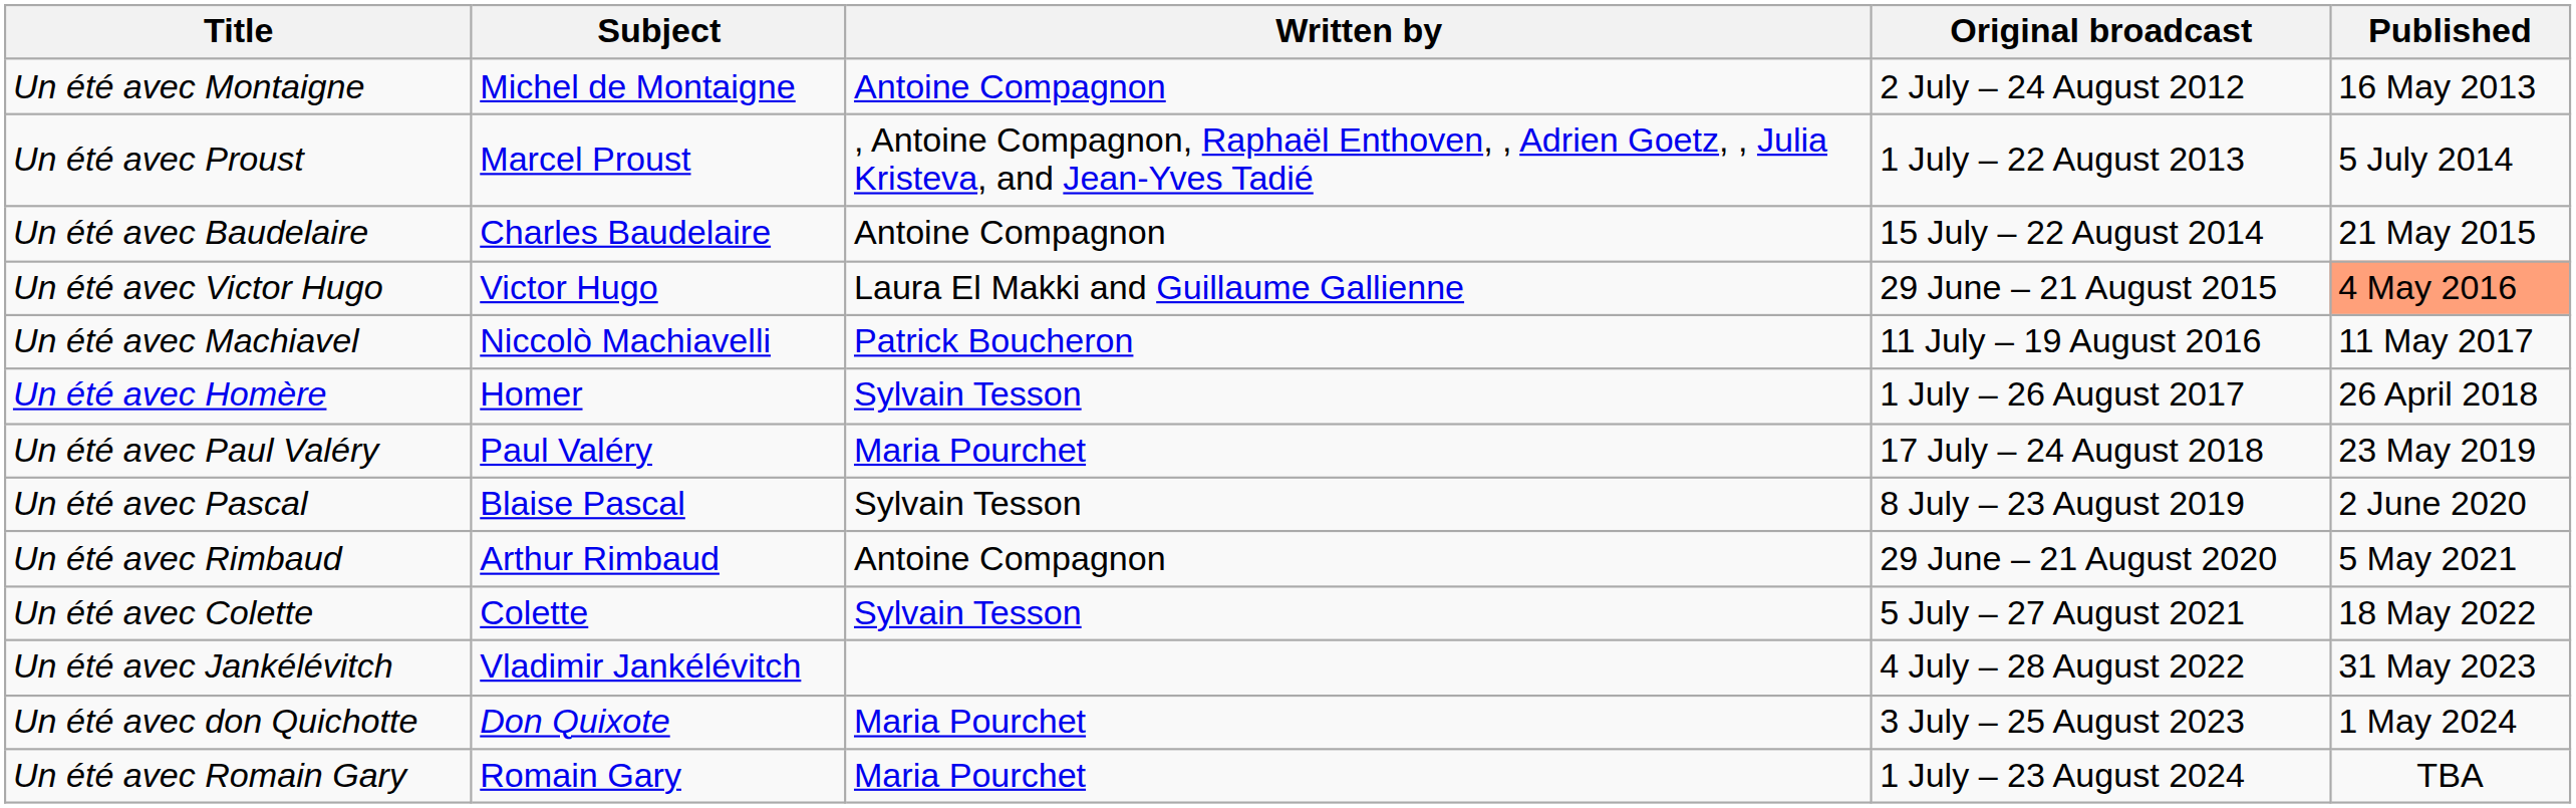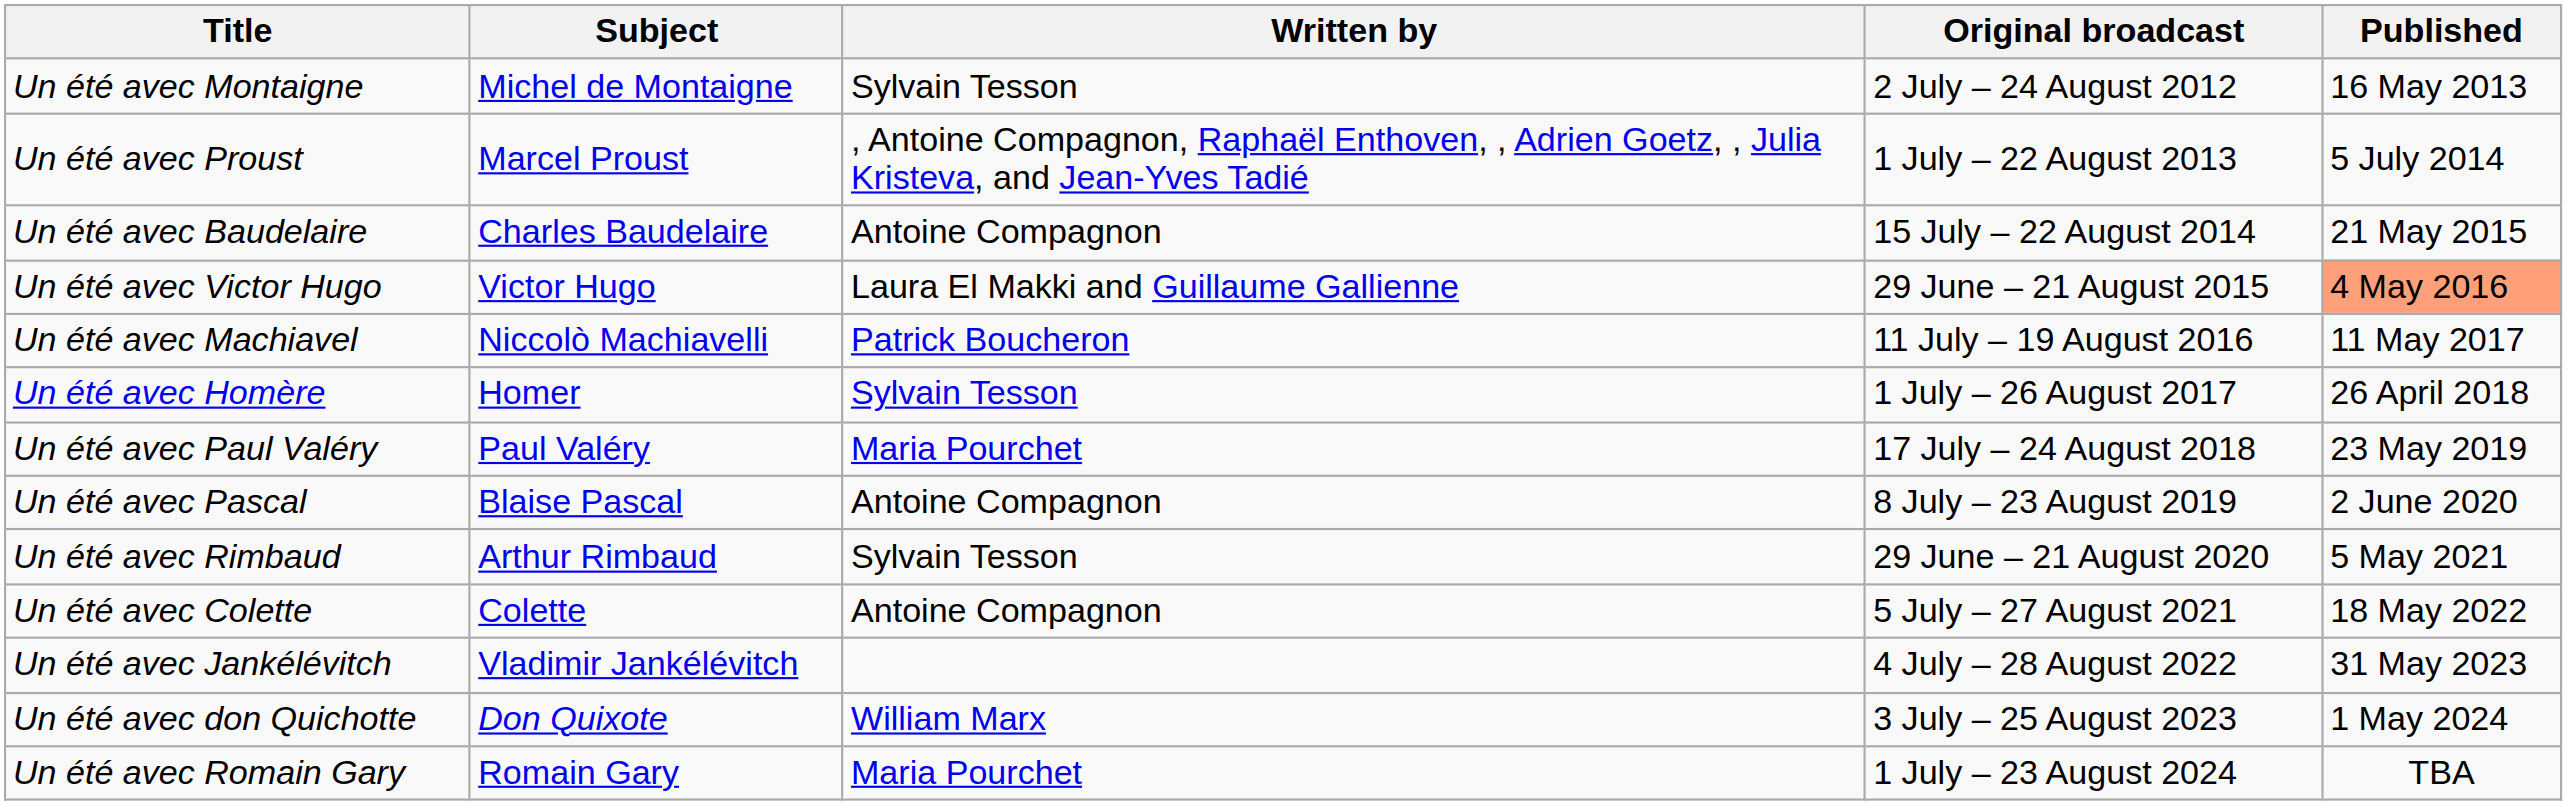Un été avec Montaigne | Written by: Antoine Compagnon -> Sylvain Tesson
Un été avec Pascal | Written by: Sylvain Tesson -> Antoine Compagnon
Un été avec Rimbaud | Written by: Antoine Compagnon -> Sylvain Tesson
Un été avec Colette | Written by: Sylvain Tesson -> Antoine Compagnon
Un été avec don Quichotte | Written by: Maria Pourchet -> William Marx
